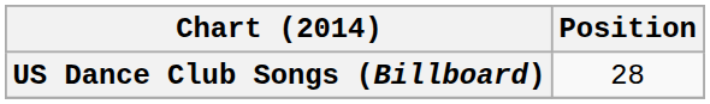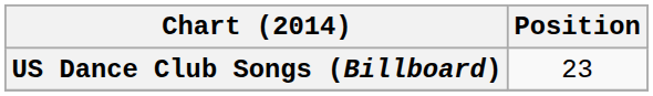US Dance Club Songs (Billboard) | Position: 28 -> 23
